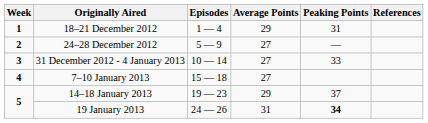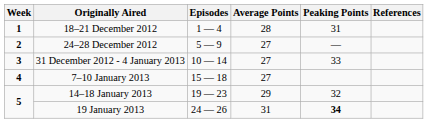18–21 December 2012 | Average Points: 29 -> 28
14–18 January 2013 | Peaking Points: 37 -> 32
